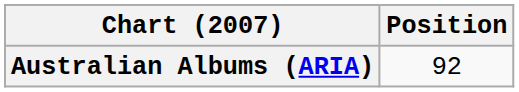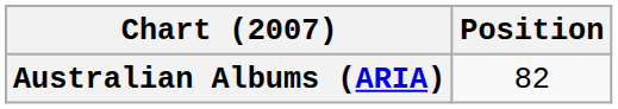Australian Albums (ARIA) | Position: 92 -> 82
